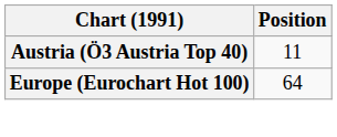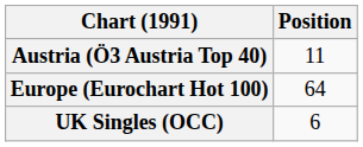+ row: UK Singles (OCC) | 6
